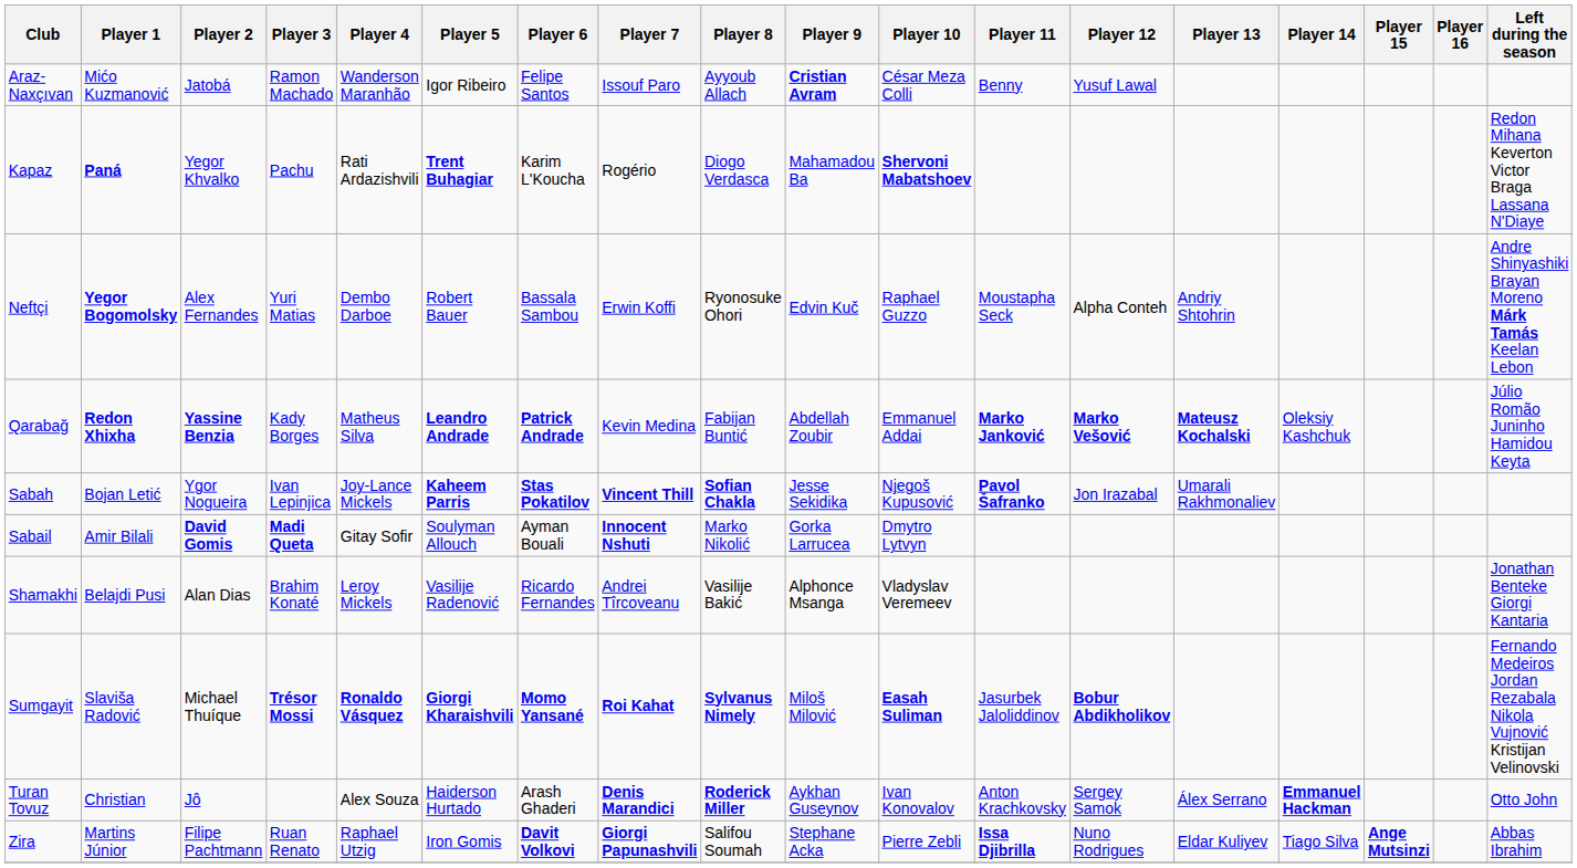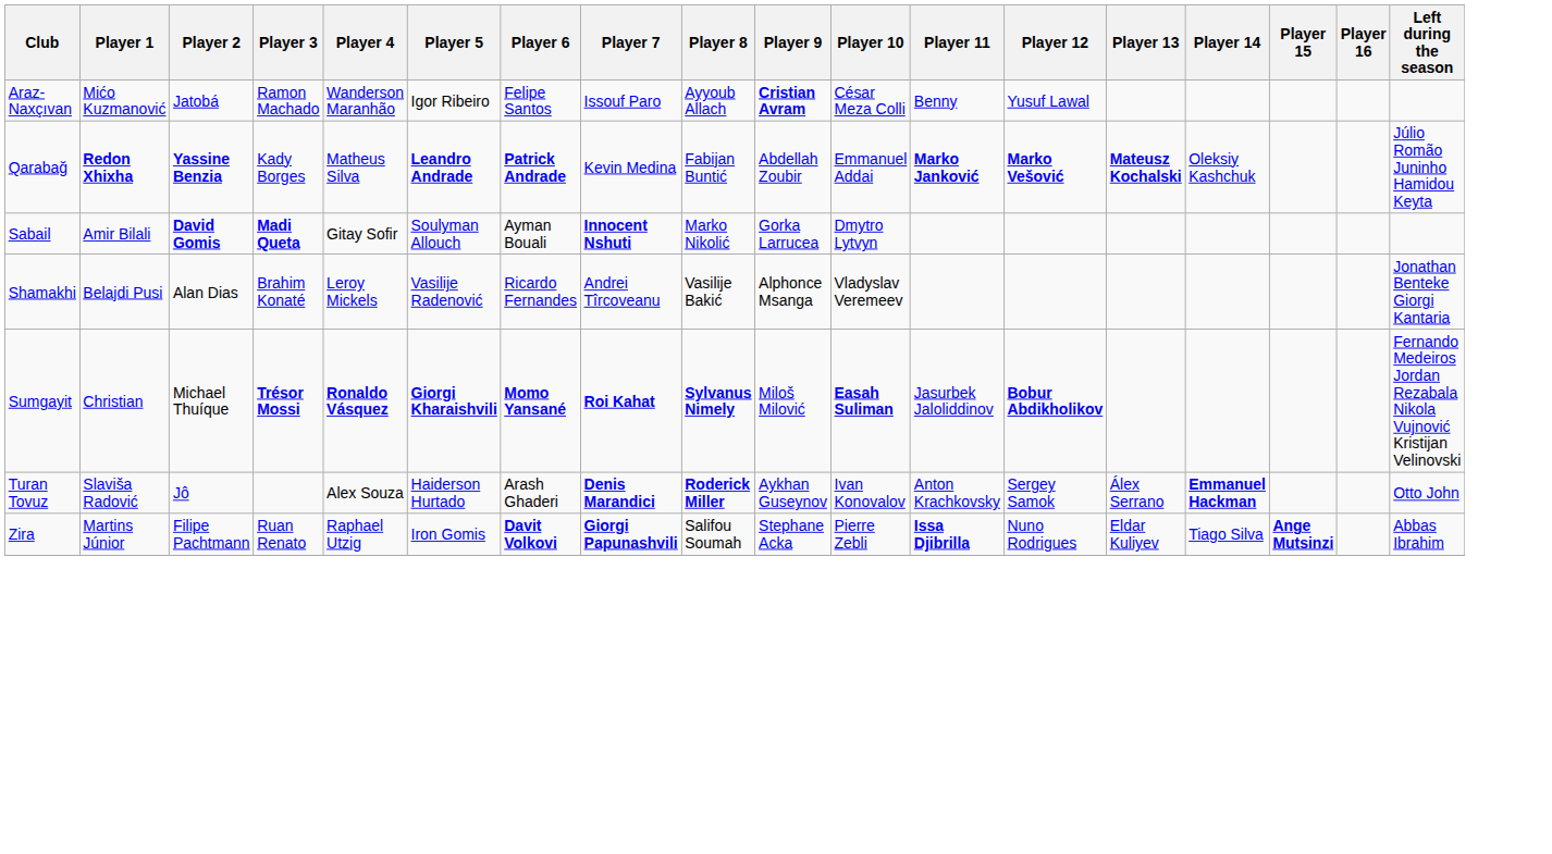- row: Kapaz | Paná | Yegor Khvalko | Pachu | Rati Ardazishvili | Trent Buhagiar | Karim L'Koucha | Rogério | Diogo Verdasca | Mahamadou Ba | Shervoni Mabatshoev | Redon Mihana Keverton Victor Braga Lassana N'Diaye
- row: Neftçi | Yegor Bogomolsky | Alex Fernandes | Yuri Matias | Dembo Darboe | Robert Bauer | Bassala Sambou | Erwin Koffi | Ryonosuke Ohori | Edvin Kuč | Raphael Guzzo | Moustapha Seck | Alpha Conteh | Andriy Shtohrin | Andre Shinyashiki Brayan Moreno Márk Tamás Keelan Lebon
- row: Sabah | Bojan Letić | Ygor Nogueira | Ivan Lepinjica | Joy-Lance Mickels | Kaheem Parris | Stas Pokatilov | Vincent Thill | Sofian Chakla | Jesse Sekidika | Njegoš Kupusović | Pavol Šafranko | Jon Irazabal | Umarali Rakhmonaliev
Sumgayit | Player 1: Slaviša Radović -> Christian
Turan Tovuz | Player 1: Christian -> Slaviša Radović
